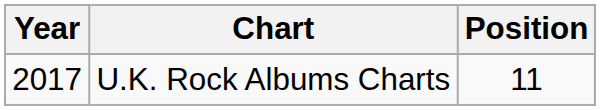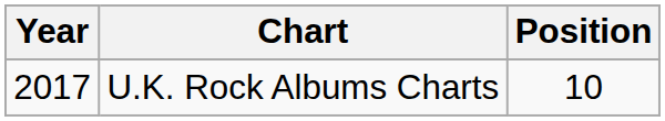U.K. Rock Albums Charts | Position: 11 -> 10
